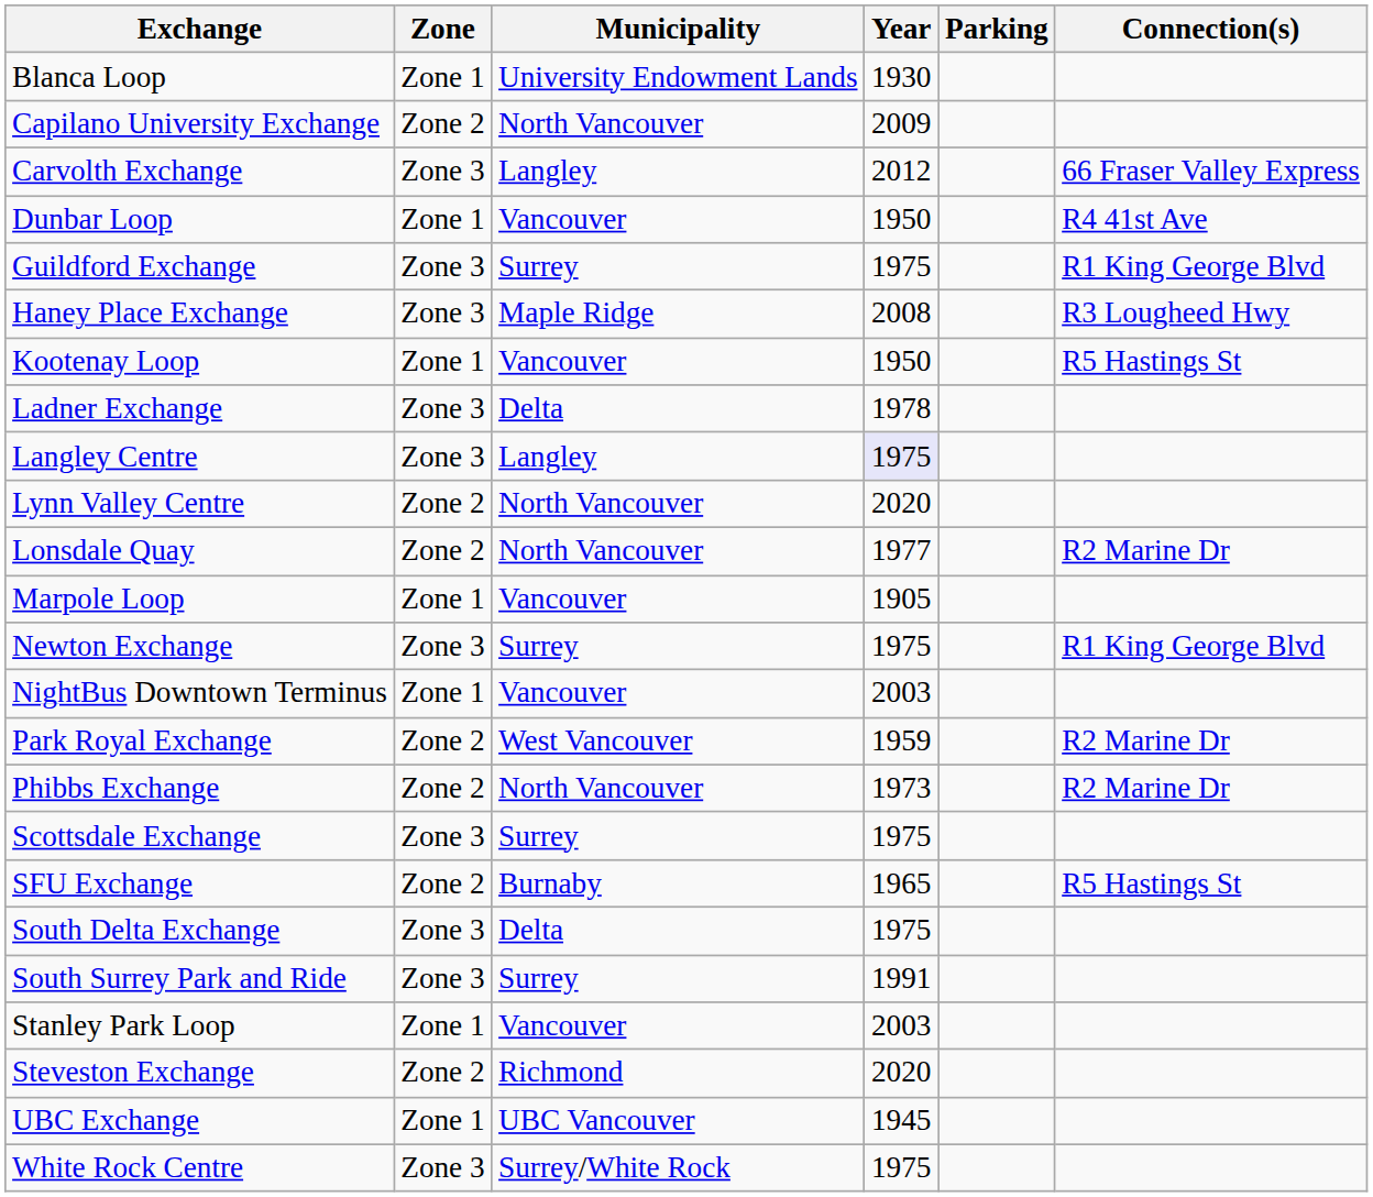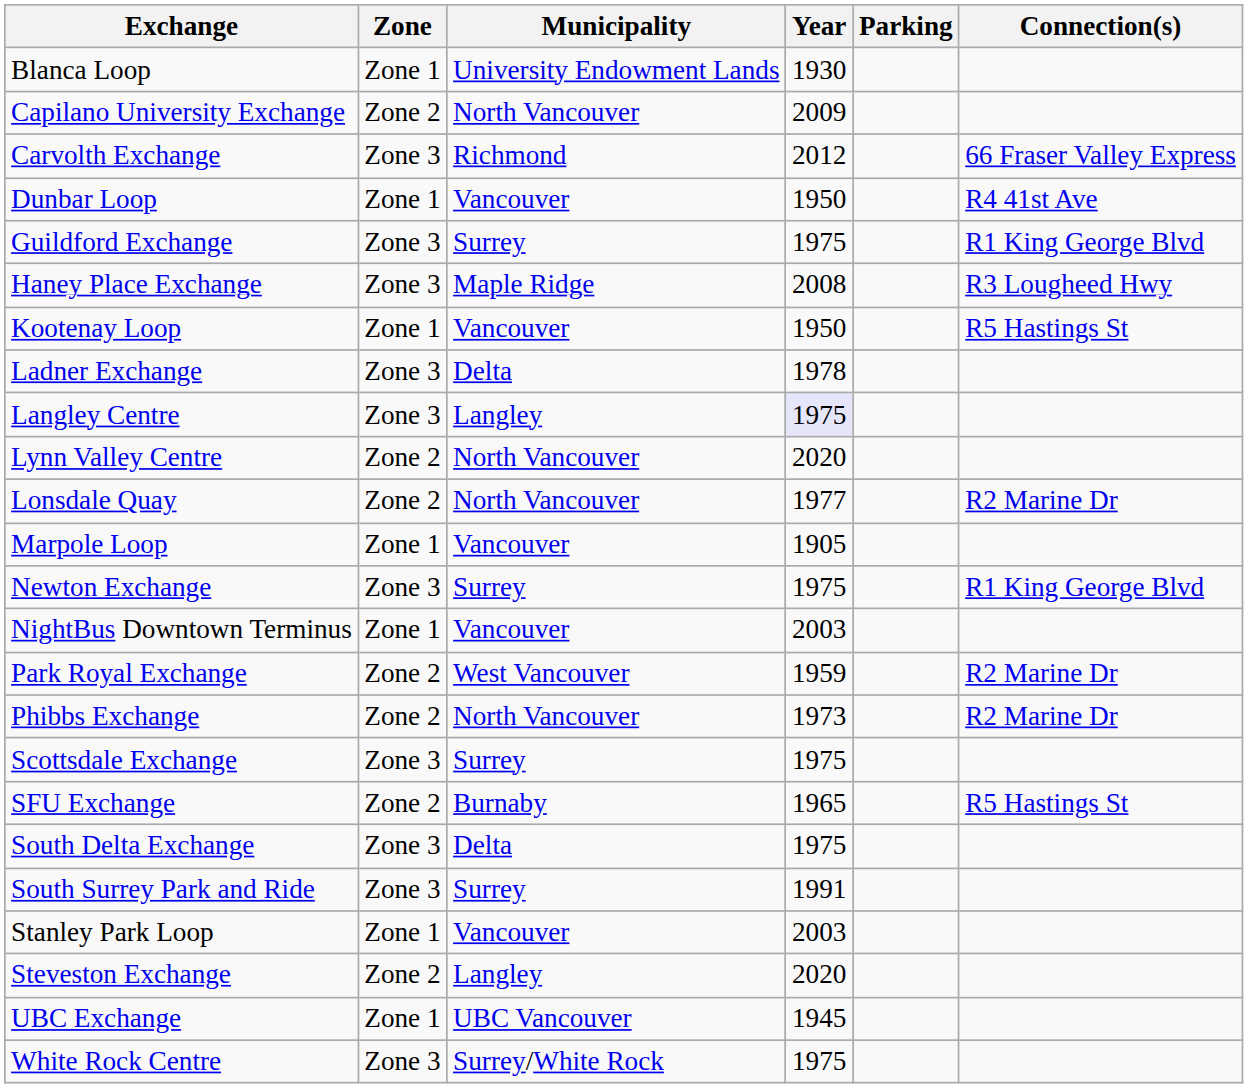Carvolth Exchange | Municipality: Langley -> Richmond
Steveston Exchange | Municipality: Richmond -> Langley
